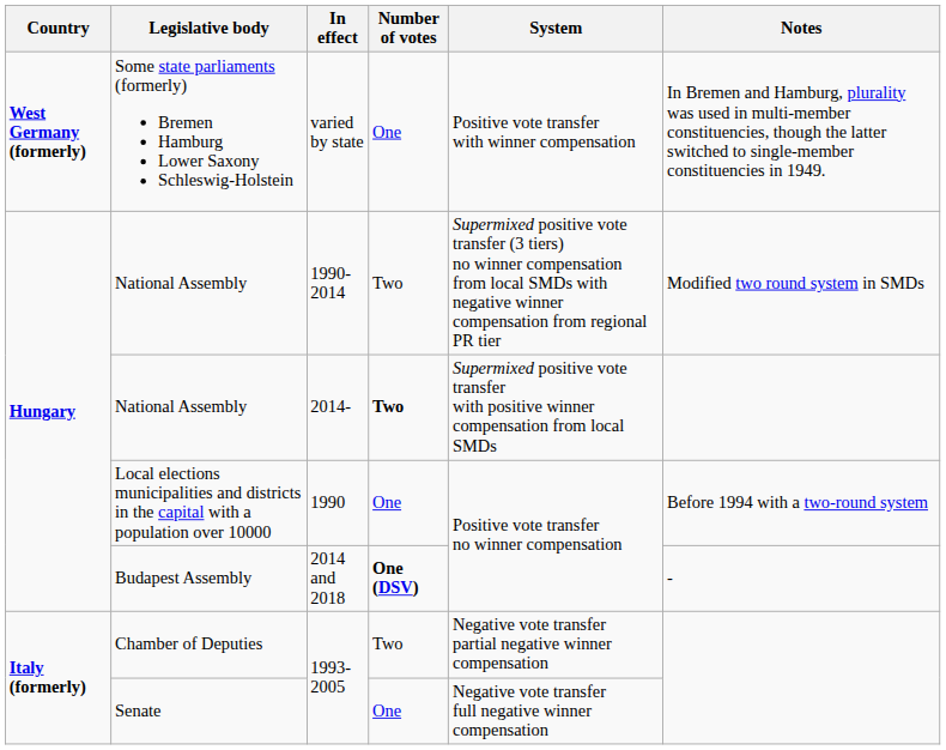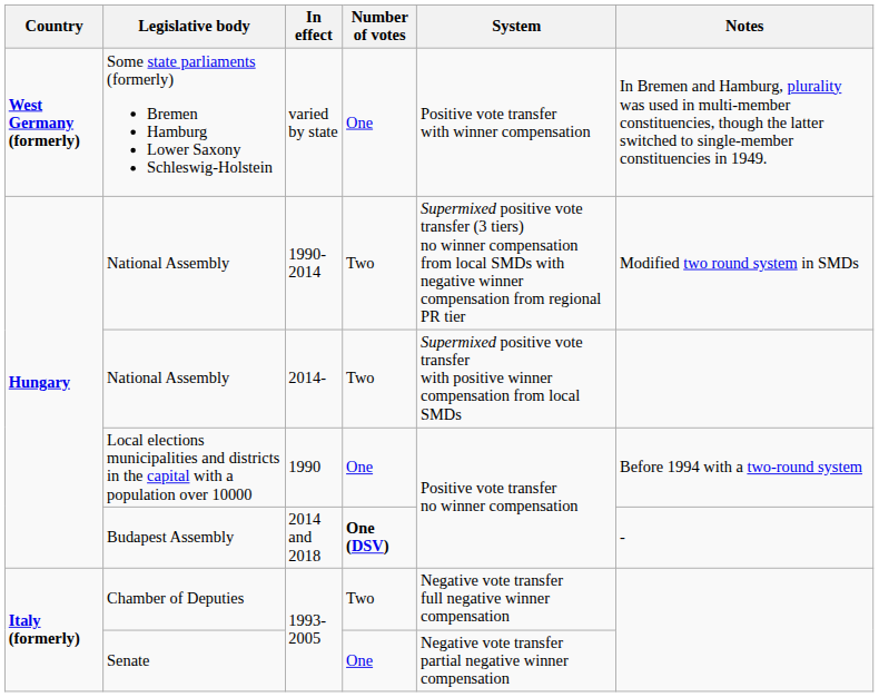National Assembly / 2014- | Number of votes: bold -> normal
Chamber of Deputies | System: Negative vote transfer partial negative winner compensation -> Negative vote transfer full negative winner compensation
Senate | System: Negative vote transfer full negative winner compensation -> Negative vote transfer partial negative winner compensation
